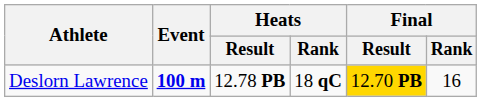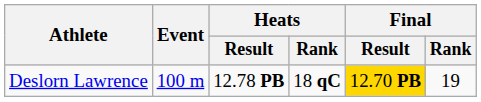Deslorn Lawrence | Event: bold -> normal
Deslorn Lawrence | Final / Rank: 16 -> 19
